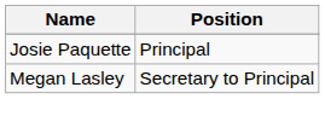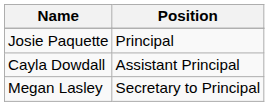+ row: Cayla Dowdall | Assistant Principal
